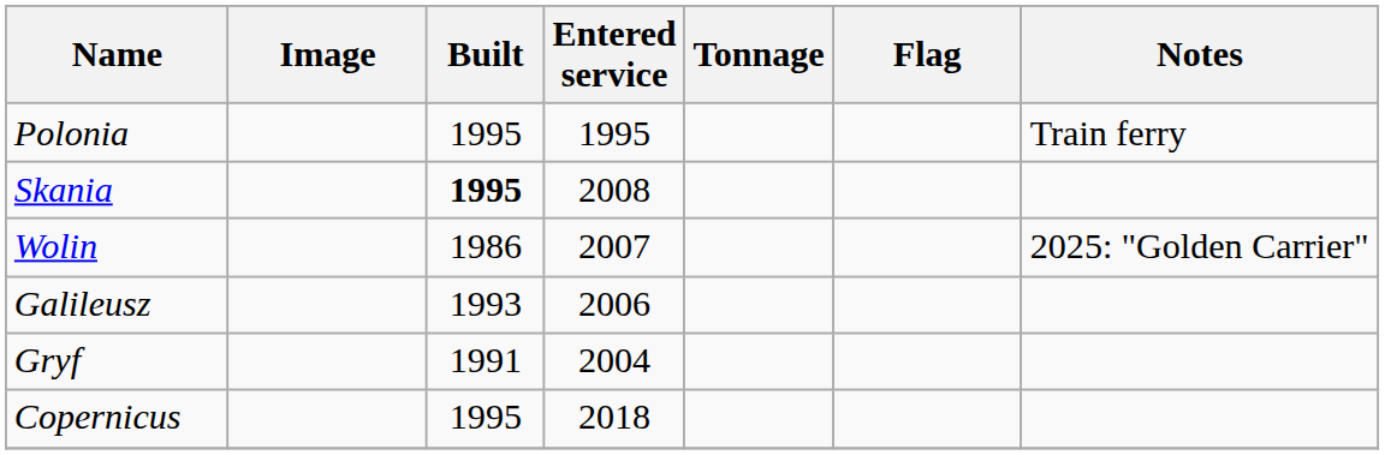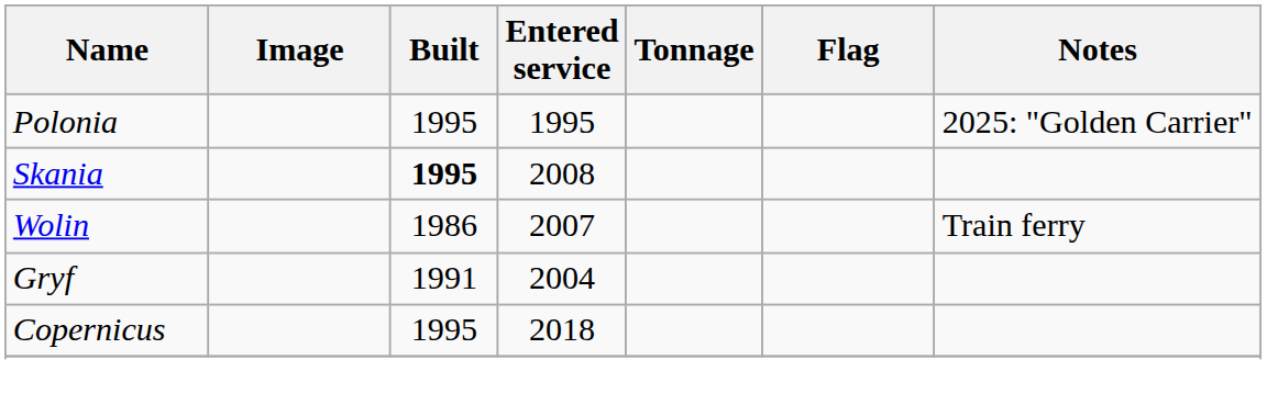Polonia | Notes: Train ferry -> 2025: "Golden Carrier"
Wolin | Notes: 2025: "Golden Carrier" -> Train ferry
- row: Galileusz | 1993 | 2006
